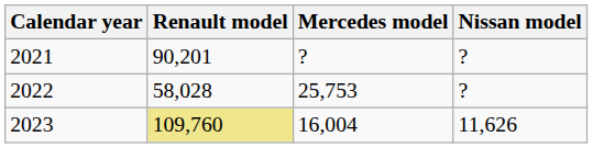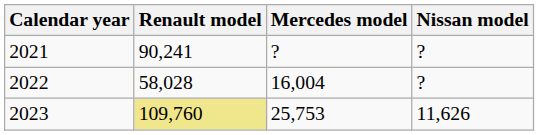2021 | Renault model: 90,201 -> 90,241
2022 | Mercedes model: 25,753 -> 16,004
2023 | Mercedes model: 16,004 -> 25,753
